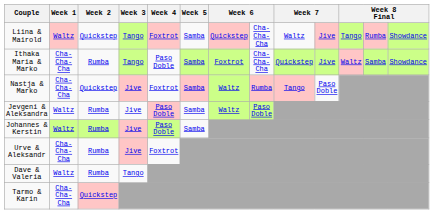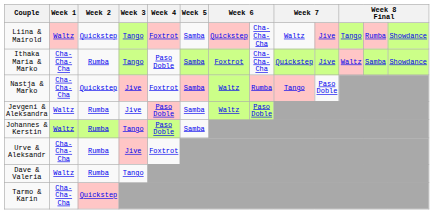Johannes & Kerstin | Week 3: Jive -> Tango
